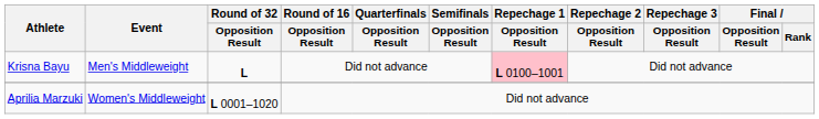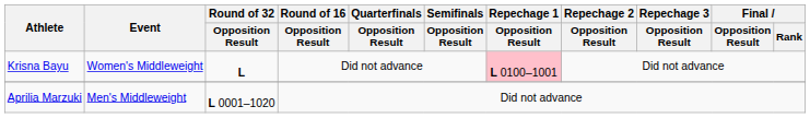Krisna Bayu | Event: Men's Middleweight -> Women's Middleweight
Aprilia Marzuki | Event: Women's Middleweight -> Men's Middleweight
